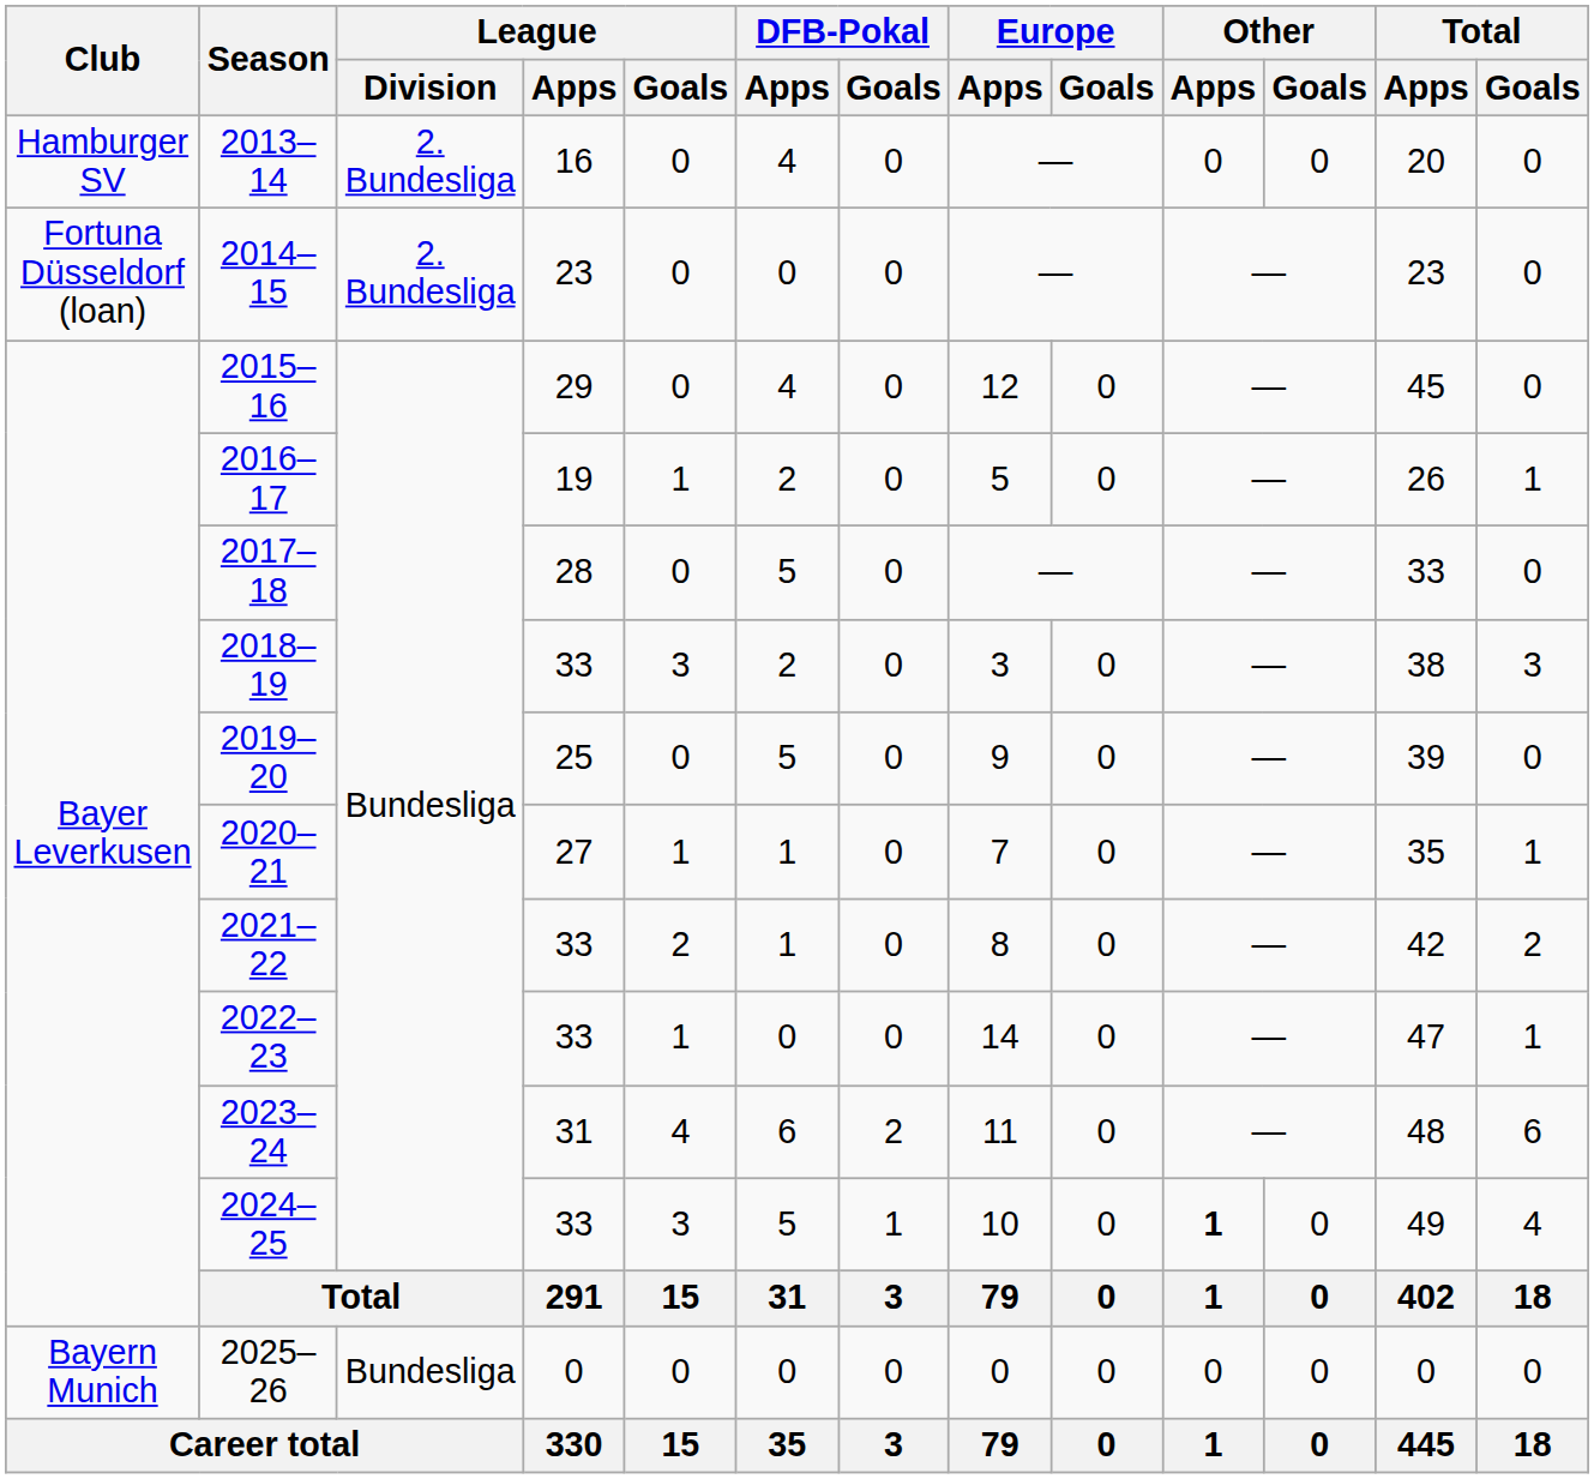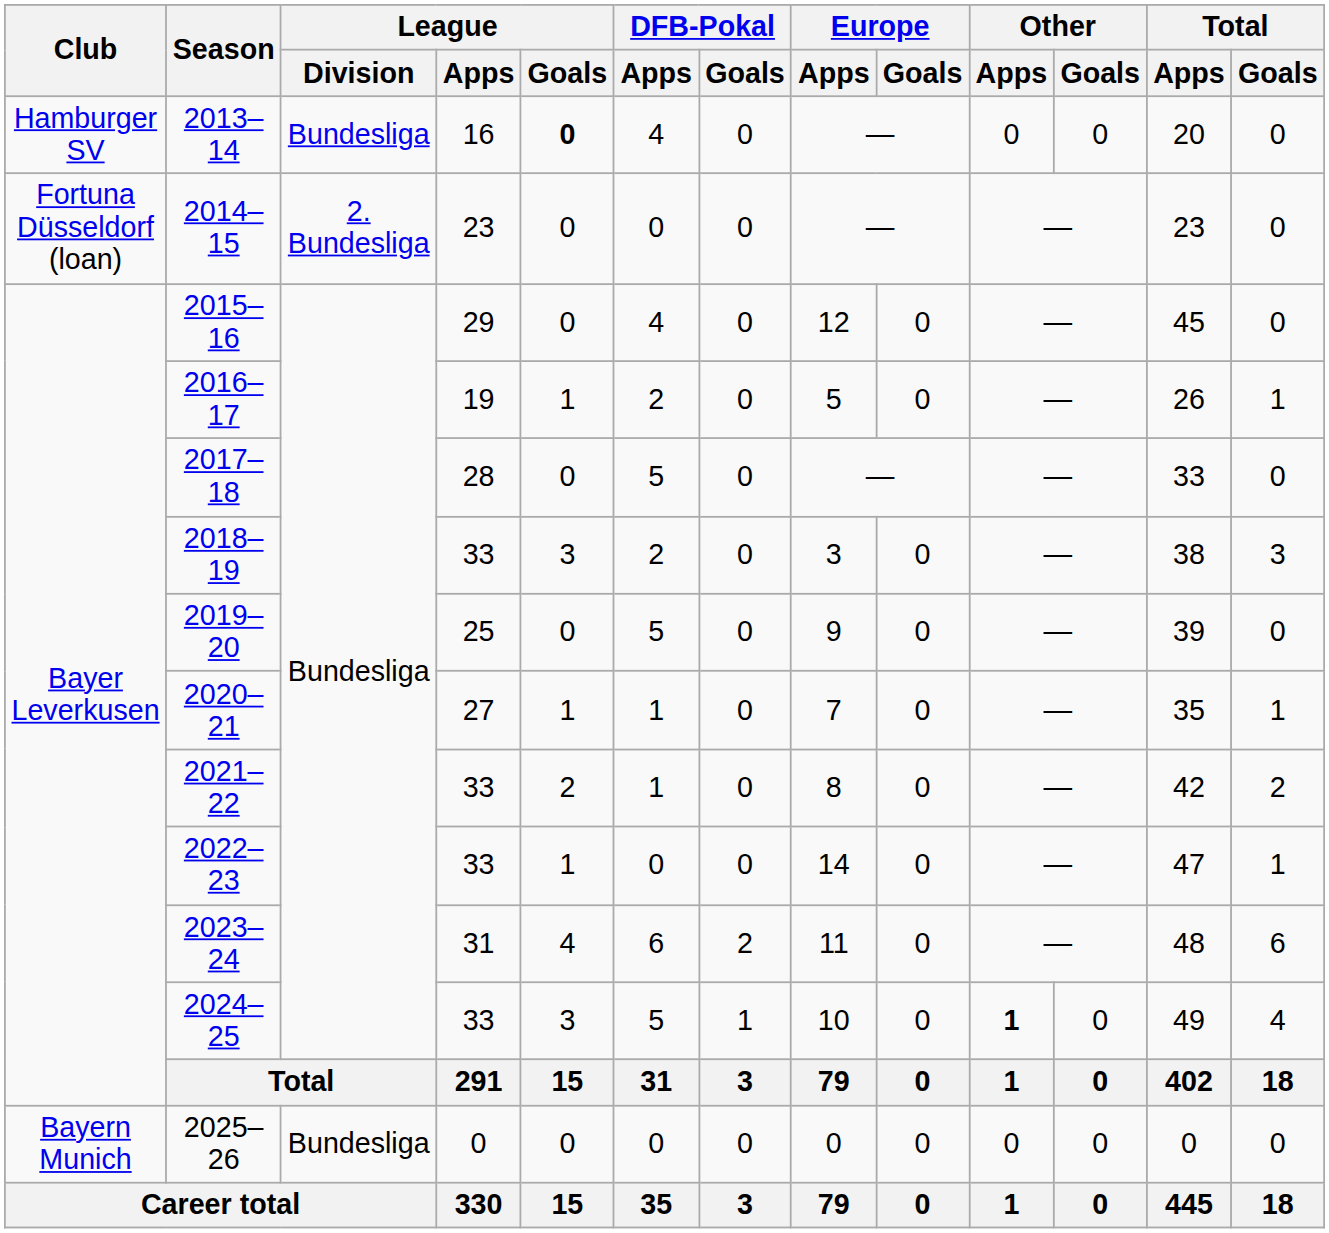2013–14 | League / Division: 2. Bundesliga -> Bundesliga
2013–14 | League / Goals: normal -> bold
